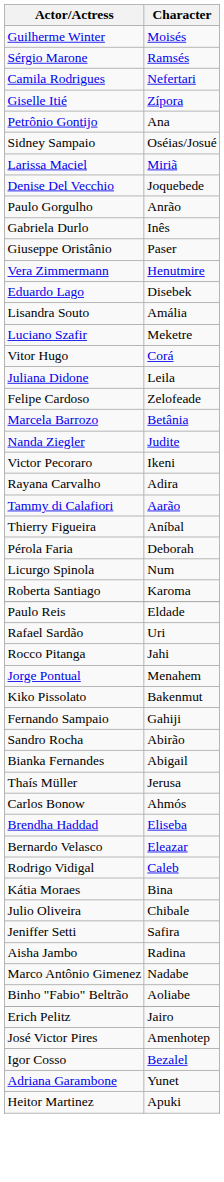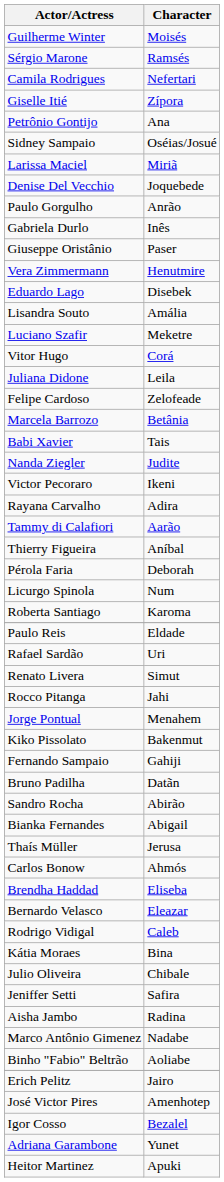+ row: Babi Xavier | Tais
+ row: Renato Livera | Simut
+ row: Bruno Padilha | Datãn
